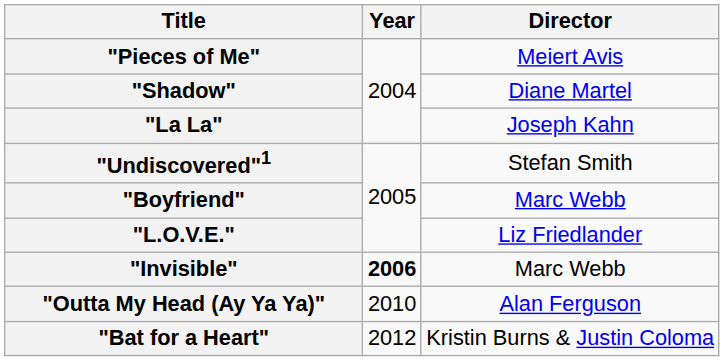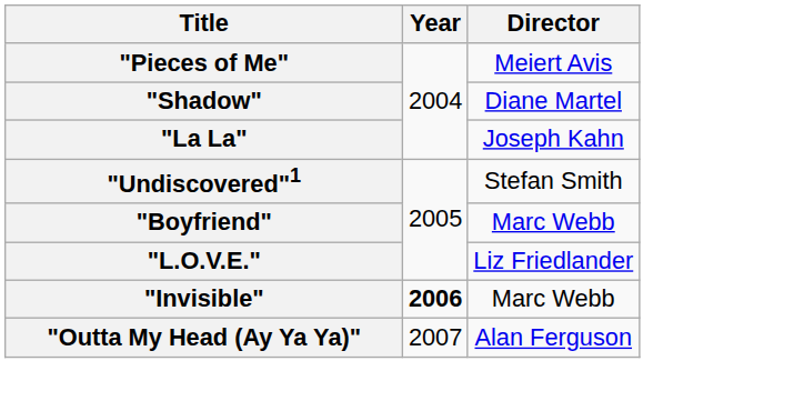"Outta My Head (Ay Ya Ya)" | Year: 2010 -> 2007
- row: "Bat for a Heart" | 2012 | Kristin Burns & Justin Coloma
